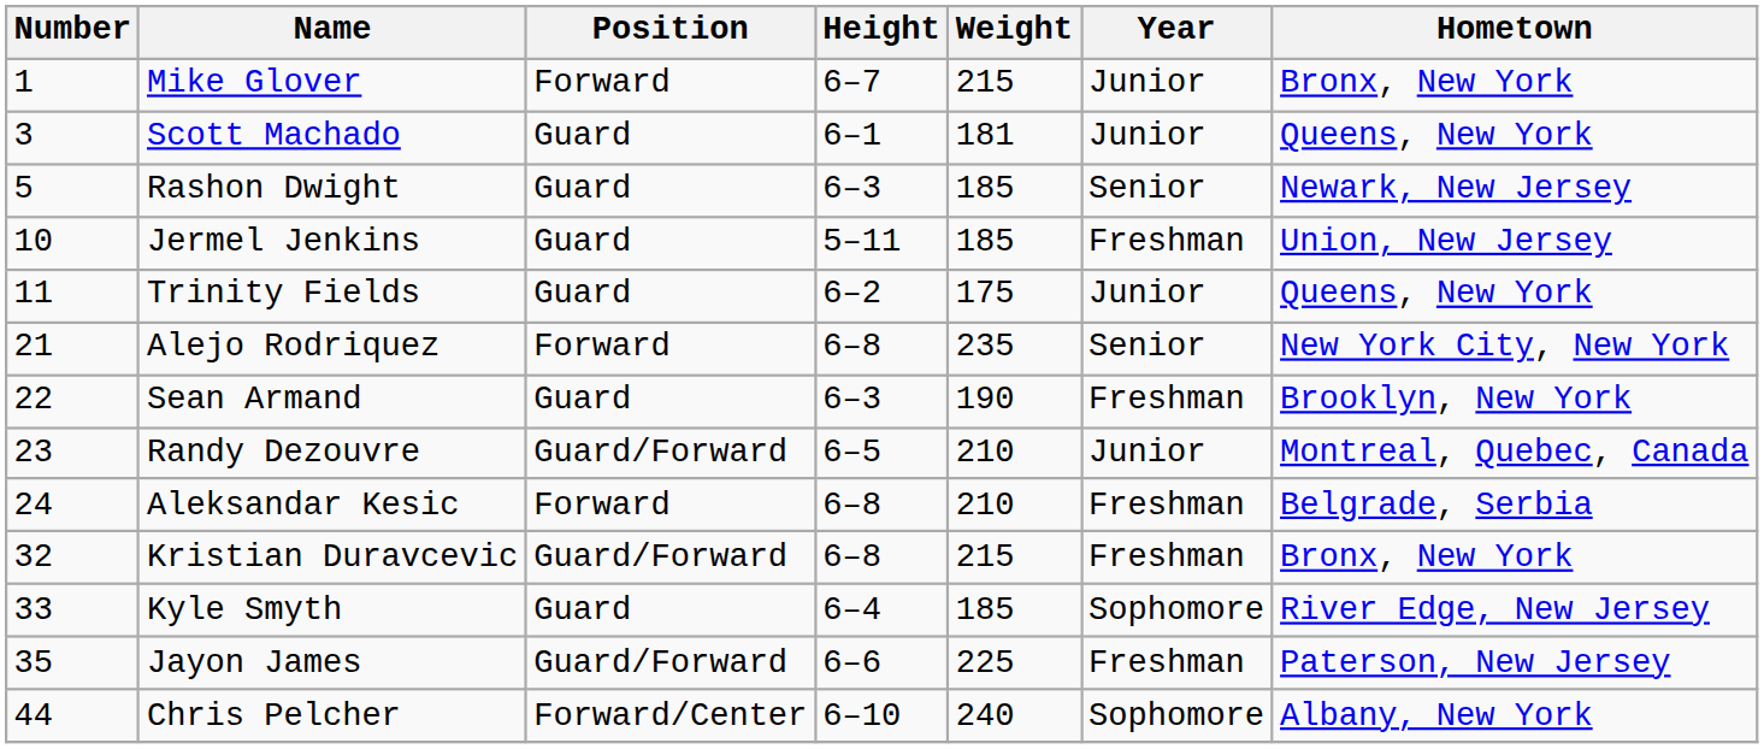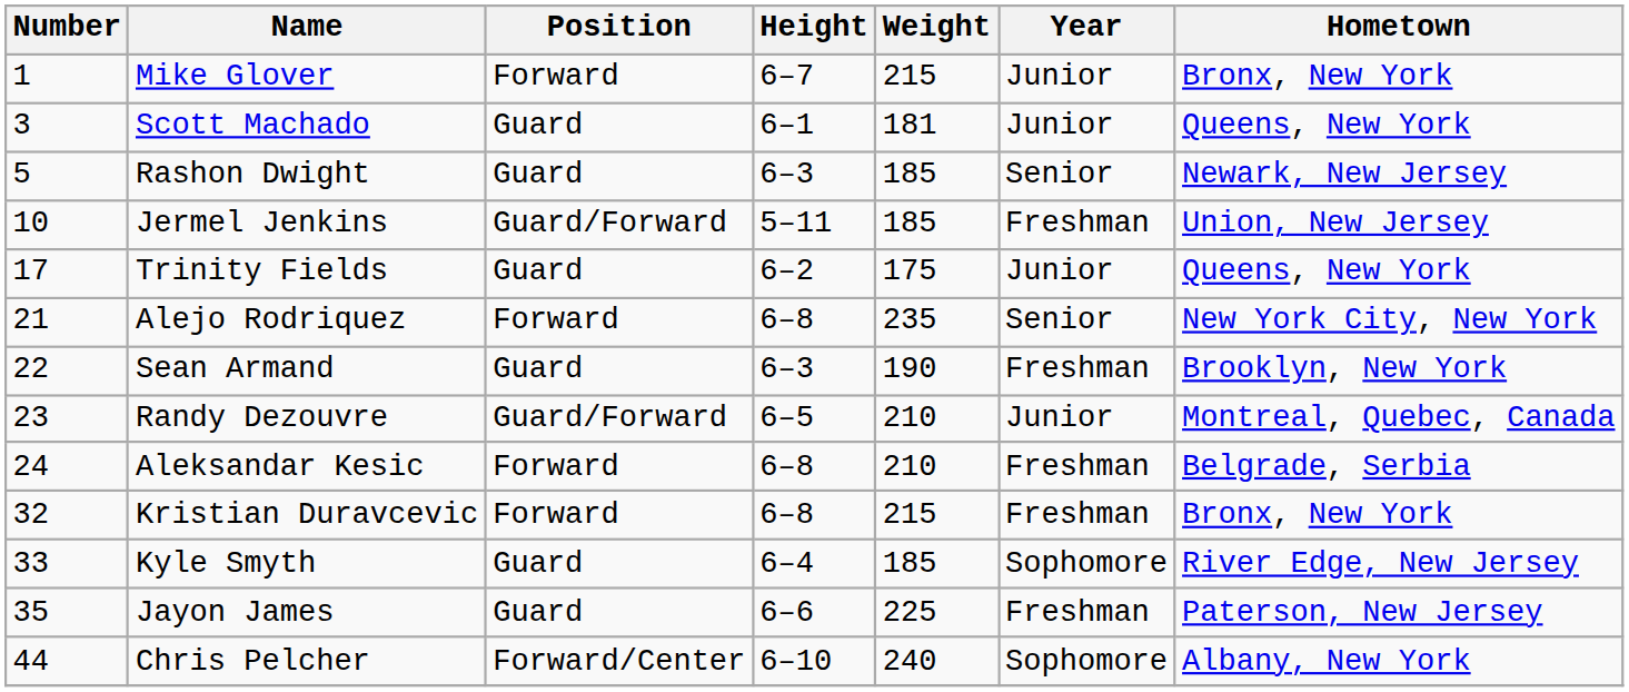Jermel Jenkins | Position: Guard -> Guard/Forward
Trinity Fields | Number: 11 -> 17
Kristian Duravcevic | Position: Guard/Forward -> Forward
Jayon James | Position: Guard/Forward -> Guard
